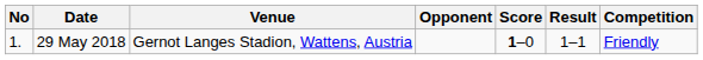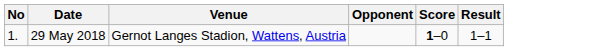- column: Competition | Friendly
